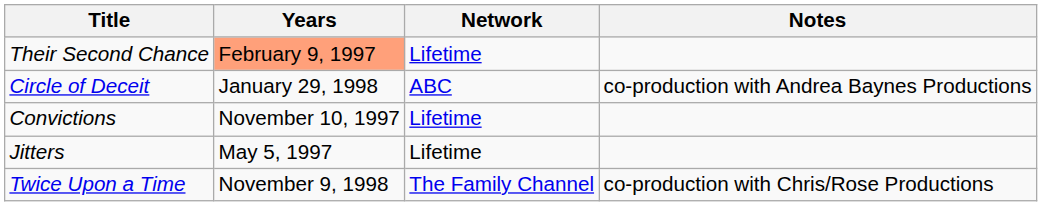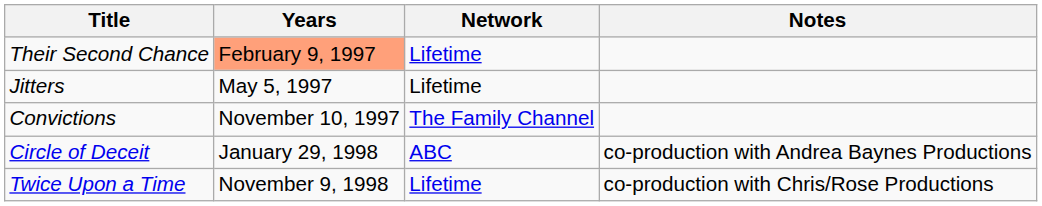rows swapped: Jitters <-> Circle of Deceit
Convictions | Network: Lifetime -> The Family Channel
Twice Upon a Time | Network: The Family Channel -> Lifetime
